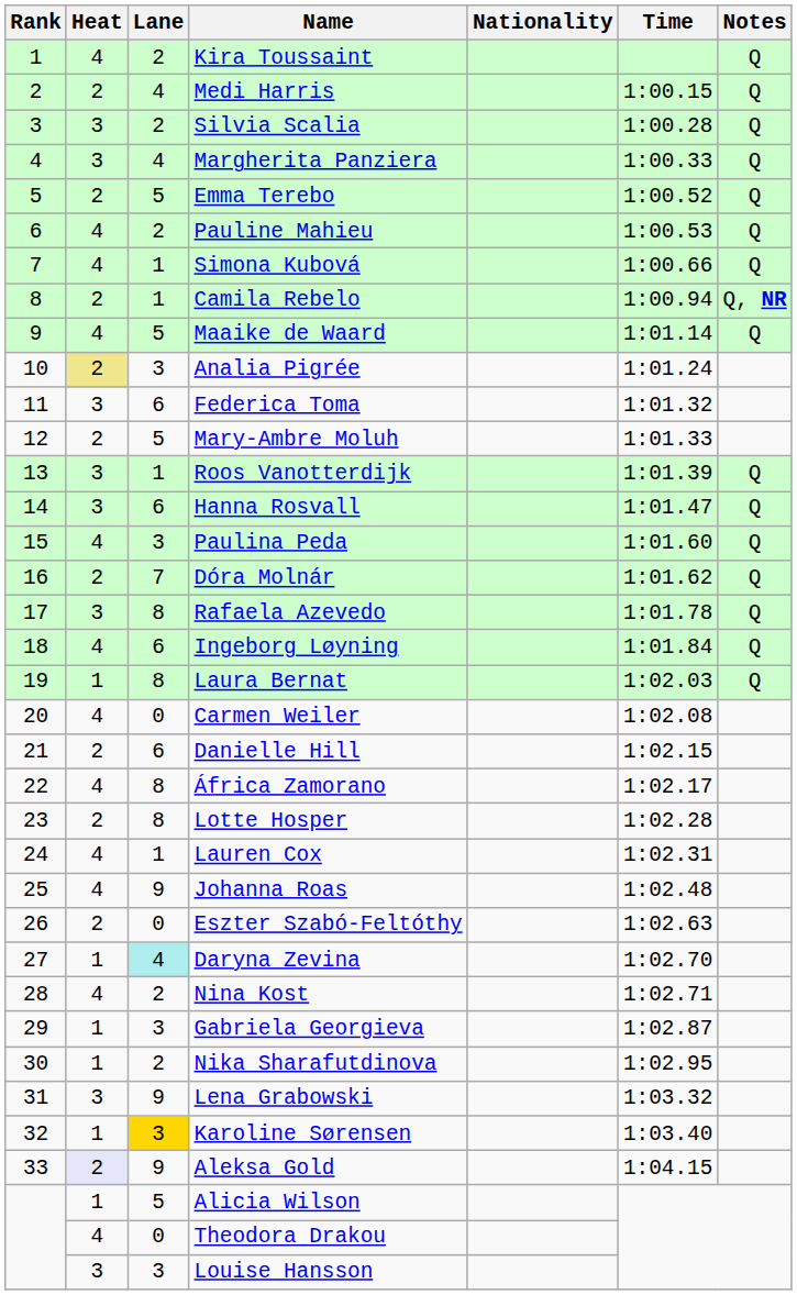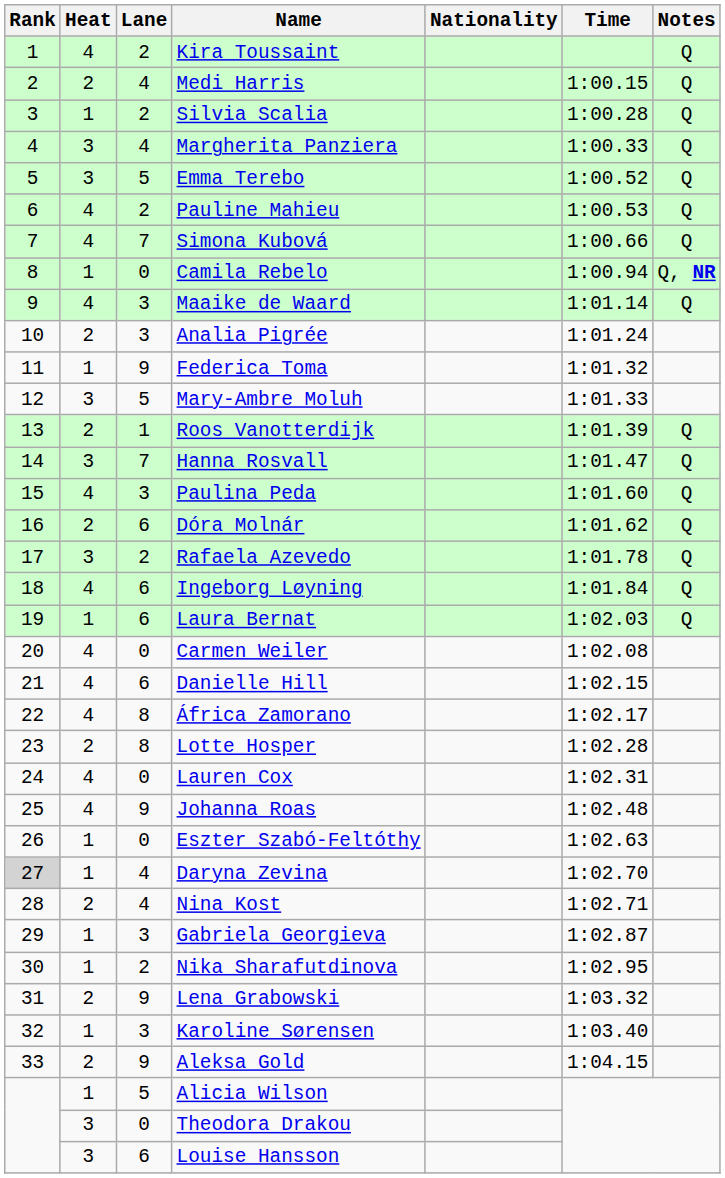Silvia Scalia | Heat: 3 -> 1
Emma Terebo | Heat: 2 -> 3
Simona Kubová | Lane: 1 -> 7
Camila Rebelo | Heat: 2 -> 1
Camila Rebelo | Lane: 1 -> 0
Maaike de Waard | Lane: 5 -> 3
Analia Pigrée | Heat: khaki background -> no background
Federica Toma | Heat: 3 -> 1
Federica Toma | Lane: 6 -> 9
Mary-Ambre Moluh | Heat: 2 -> 3
Roos Vanotterdijk | Heat: 3 -> 2
Hanna Rosvall | Lane: 6 -> 7
Dóra Molnár | Lane: 7 -> 6
Rafaela Azevedo | Lane: 8 -> 2
Laura Bernat | Lane: 8 -> 6
Danielle Hill | Heat: 2 -> 4
Lauren Cox | Lane: 1 -> 0
Eszter Szabó-Feltóthy | Heat: 2 -> 1
Daryna Zevina | Rank: no background -> lightgrey background
Daryna Zevina | Lane: paleturquoise background -> no background
Nina Kost | Heat: 4 -> 2
Nina Kost | Lane: 2 -> 4
Lena Grabowski | Heat: 3 -> 2
Karoline Sørensen | Lane: gold background -> no background
Aleksa Gold | Heat: lavender background -> no background
Theodora Drakou | Heat: 4 -> 3
Louise Hansson | Lane: 3 -> 6
